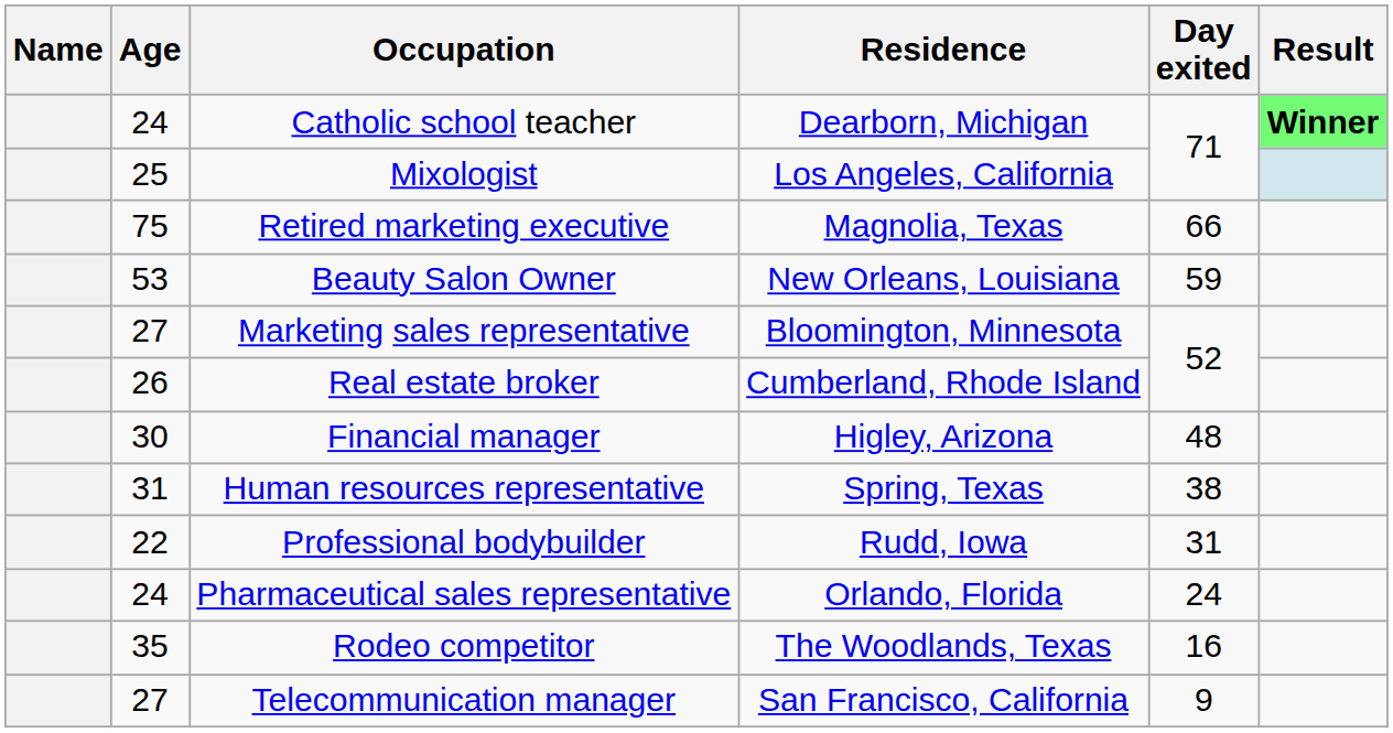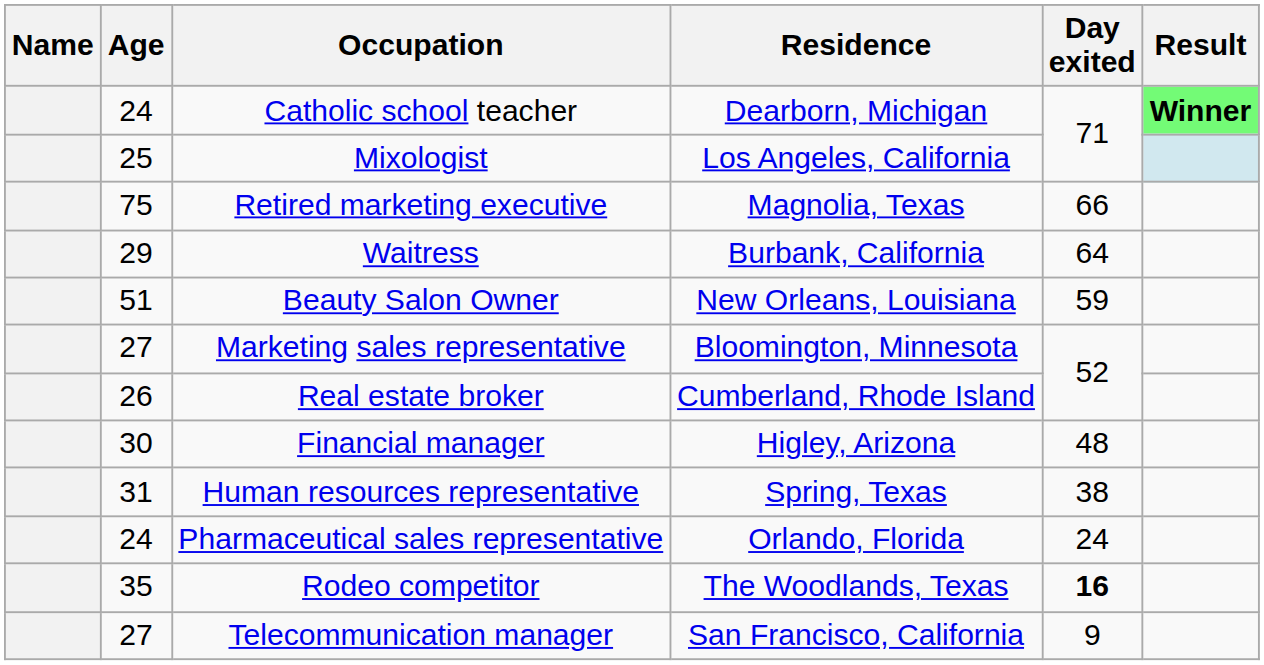+ row: 29 | Waitress | Burbank, California | 64
Beauty Salon Owner | Age: 53 -> 51
- row: 22 | Professional bodybuilder | Rudd, Iowa | 31
Rodeo competitor | Day exited: normal -> bold
